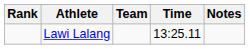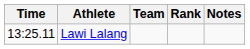columns swapped: Rank <-> Time
